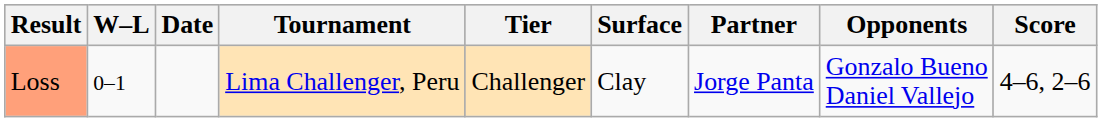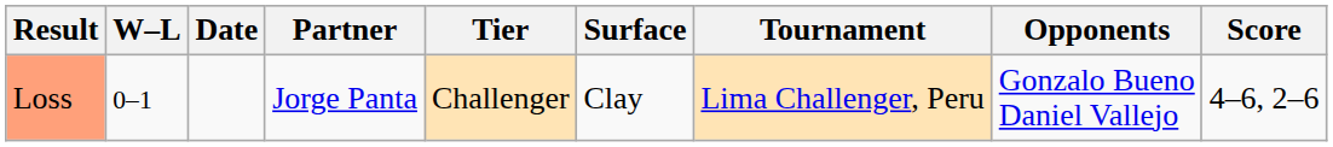columns swapped: Tournament <-> Partner
